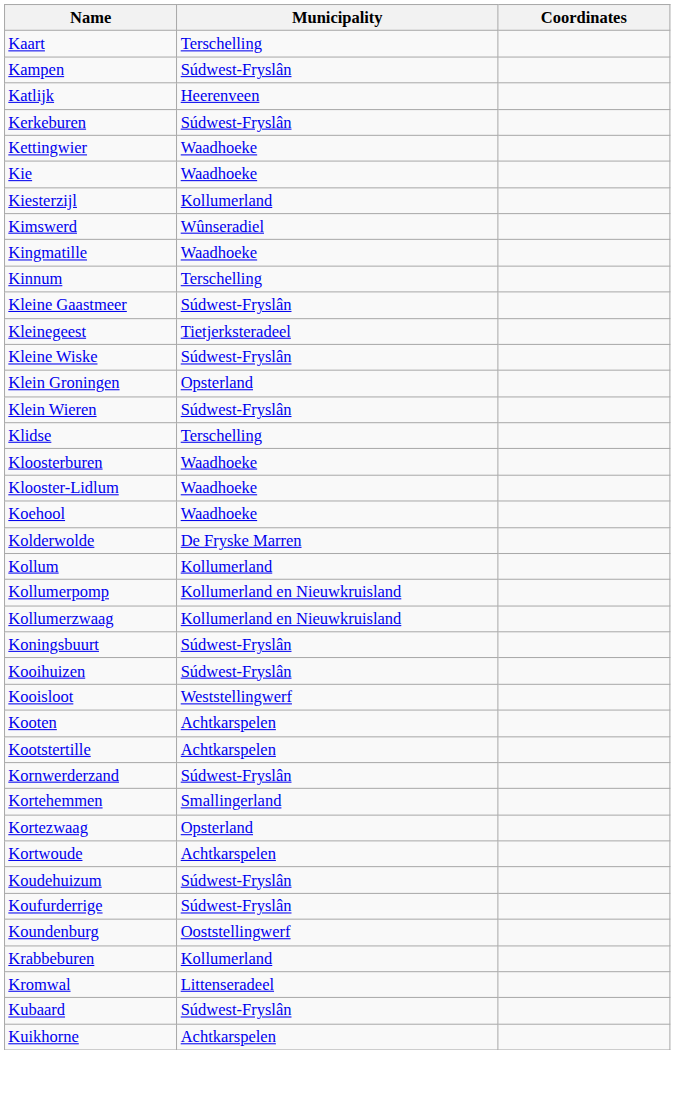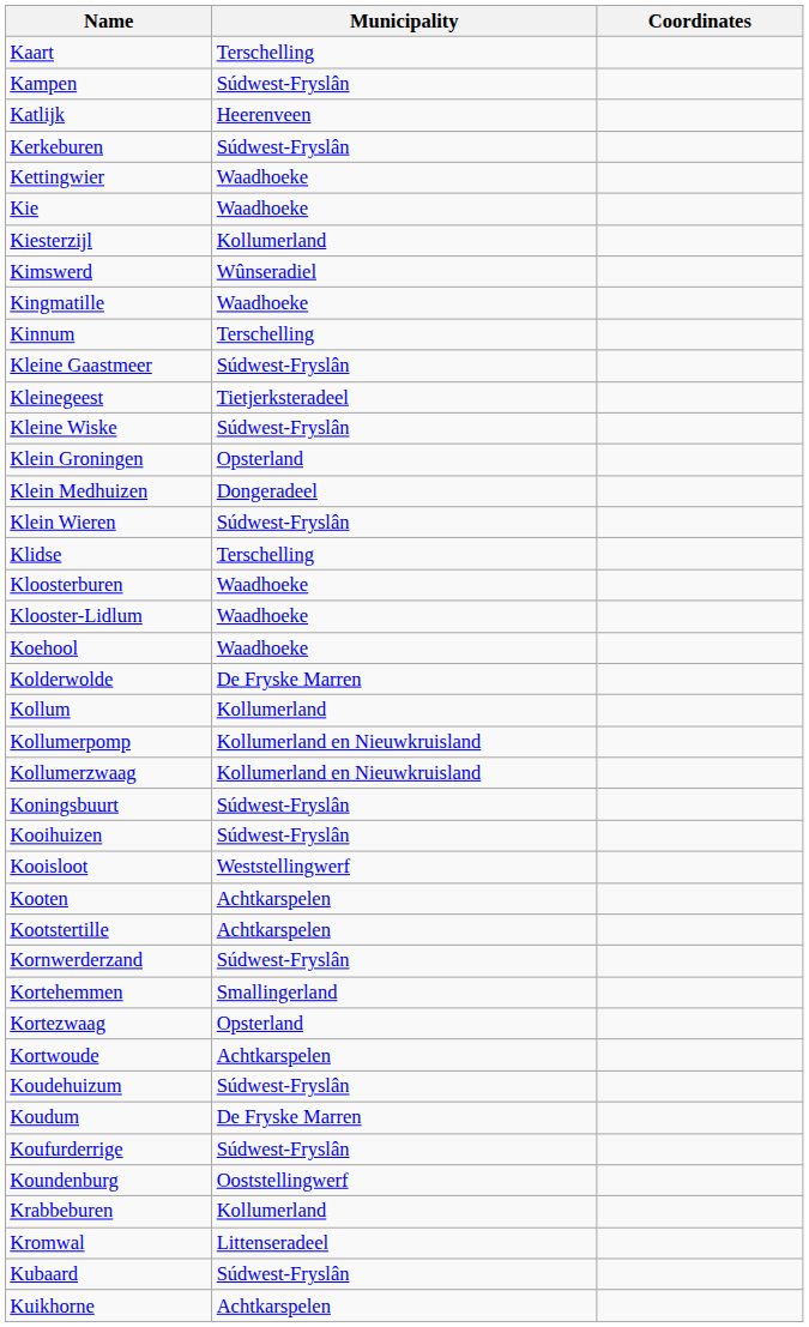+ row: Klein Medhuizen | Dongeradeel
+ row: Koudum | De Fryske Marren
